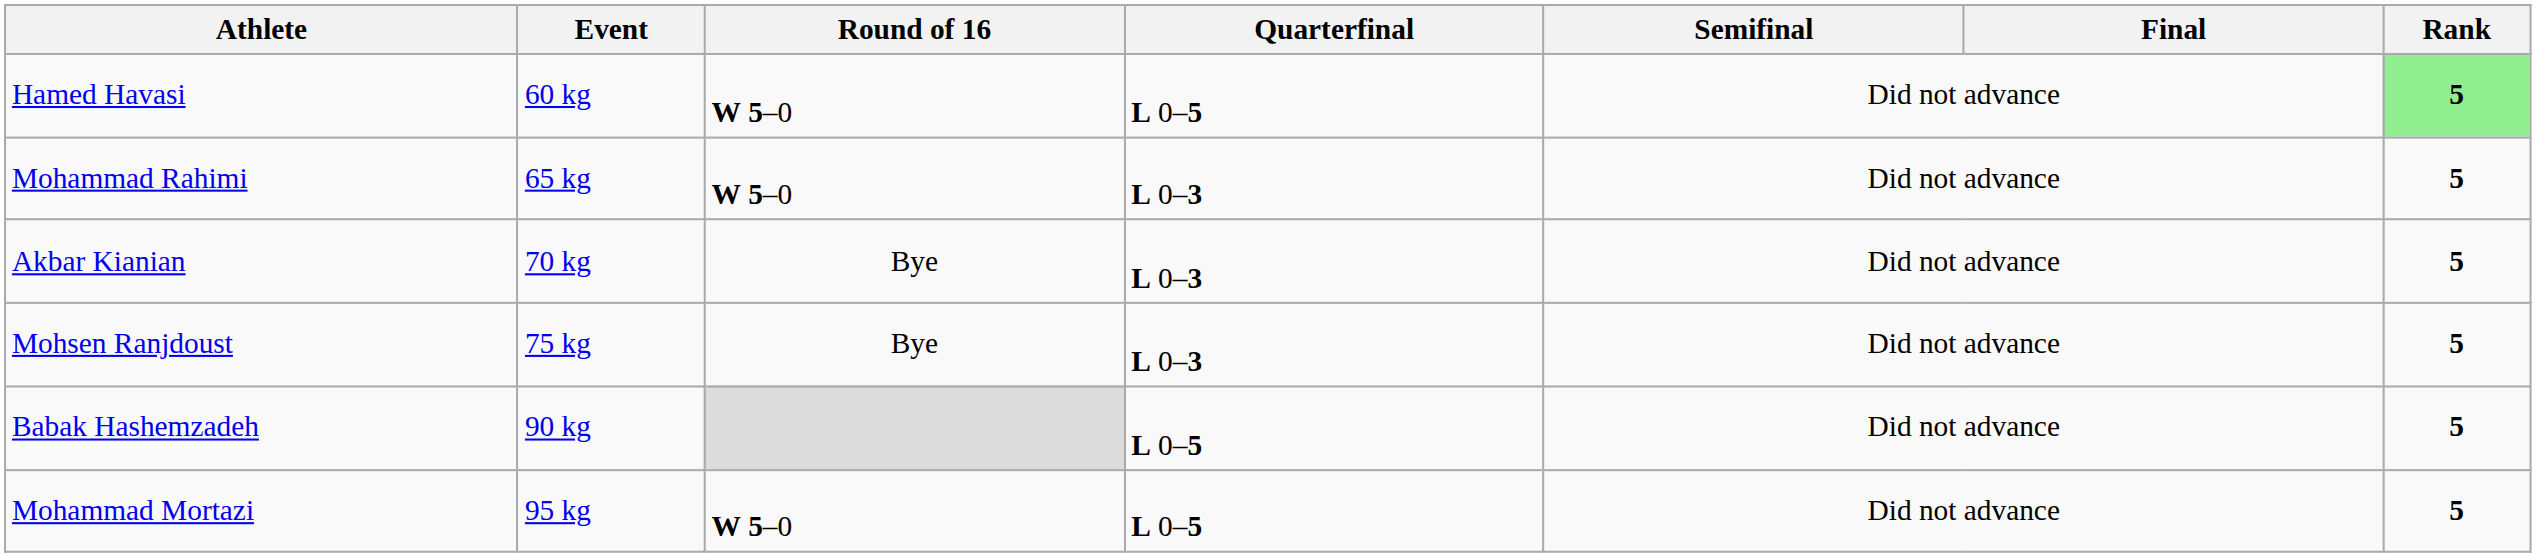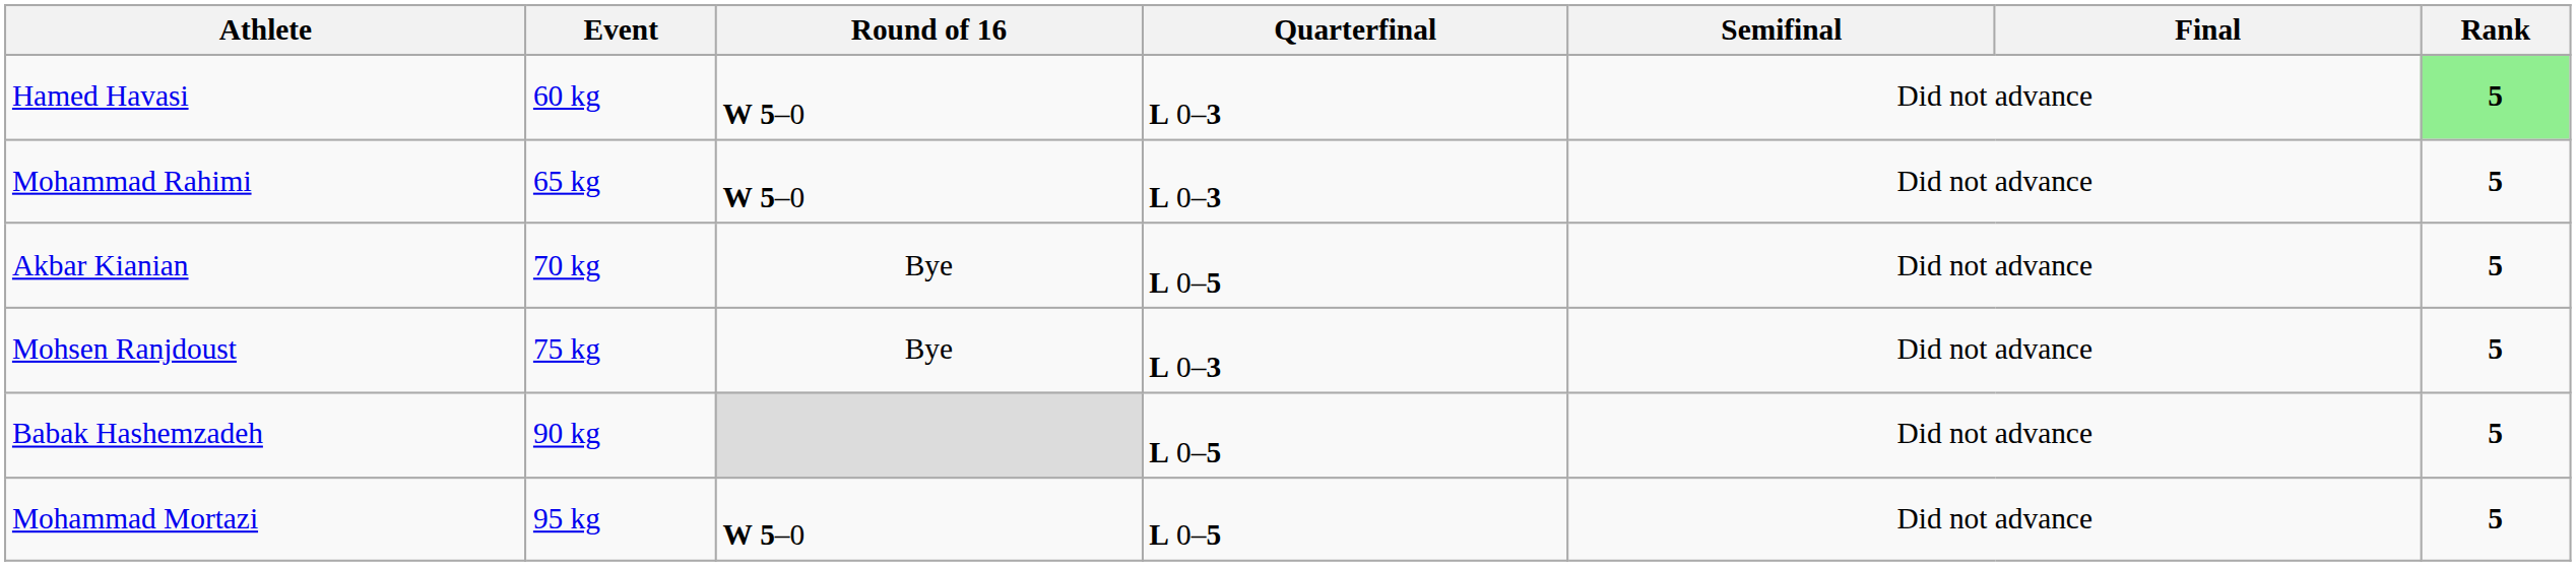Hamed Havasi | Quarterfinal: L 0–5 -> L 0–3
Akbar Kianian | Quarterfinal: L 0–3 -> L 0–5
